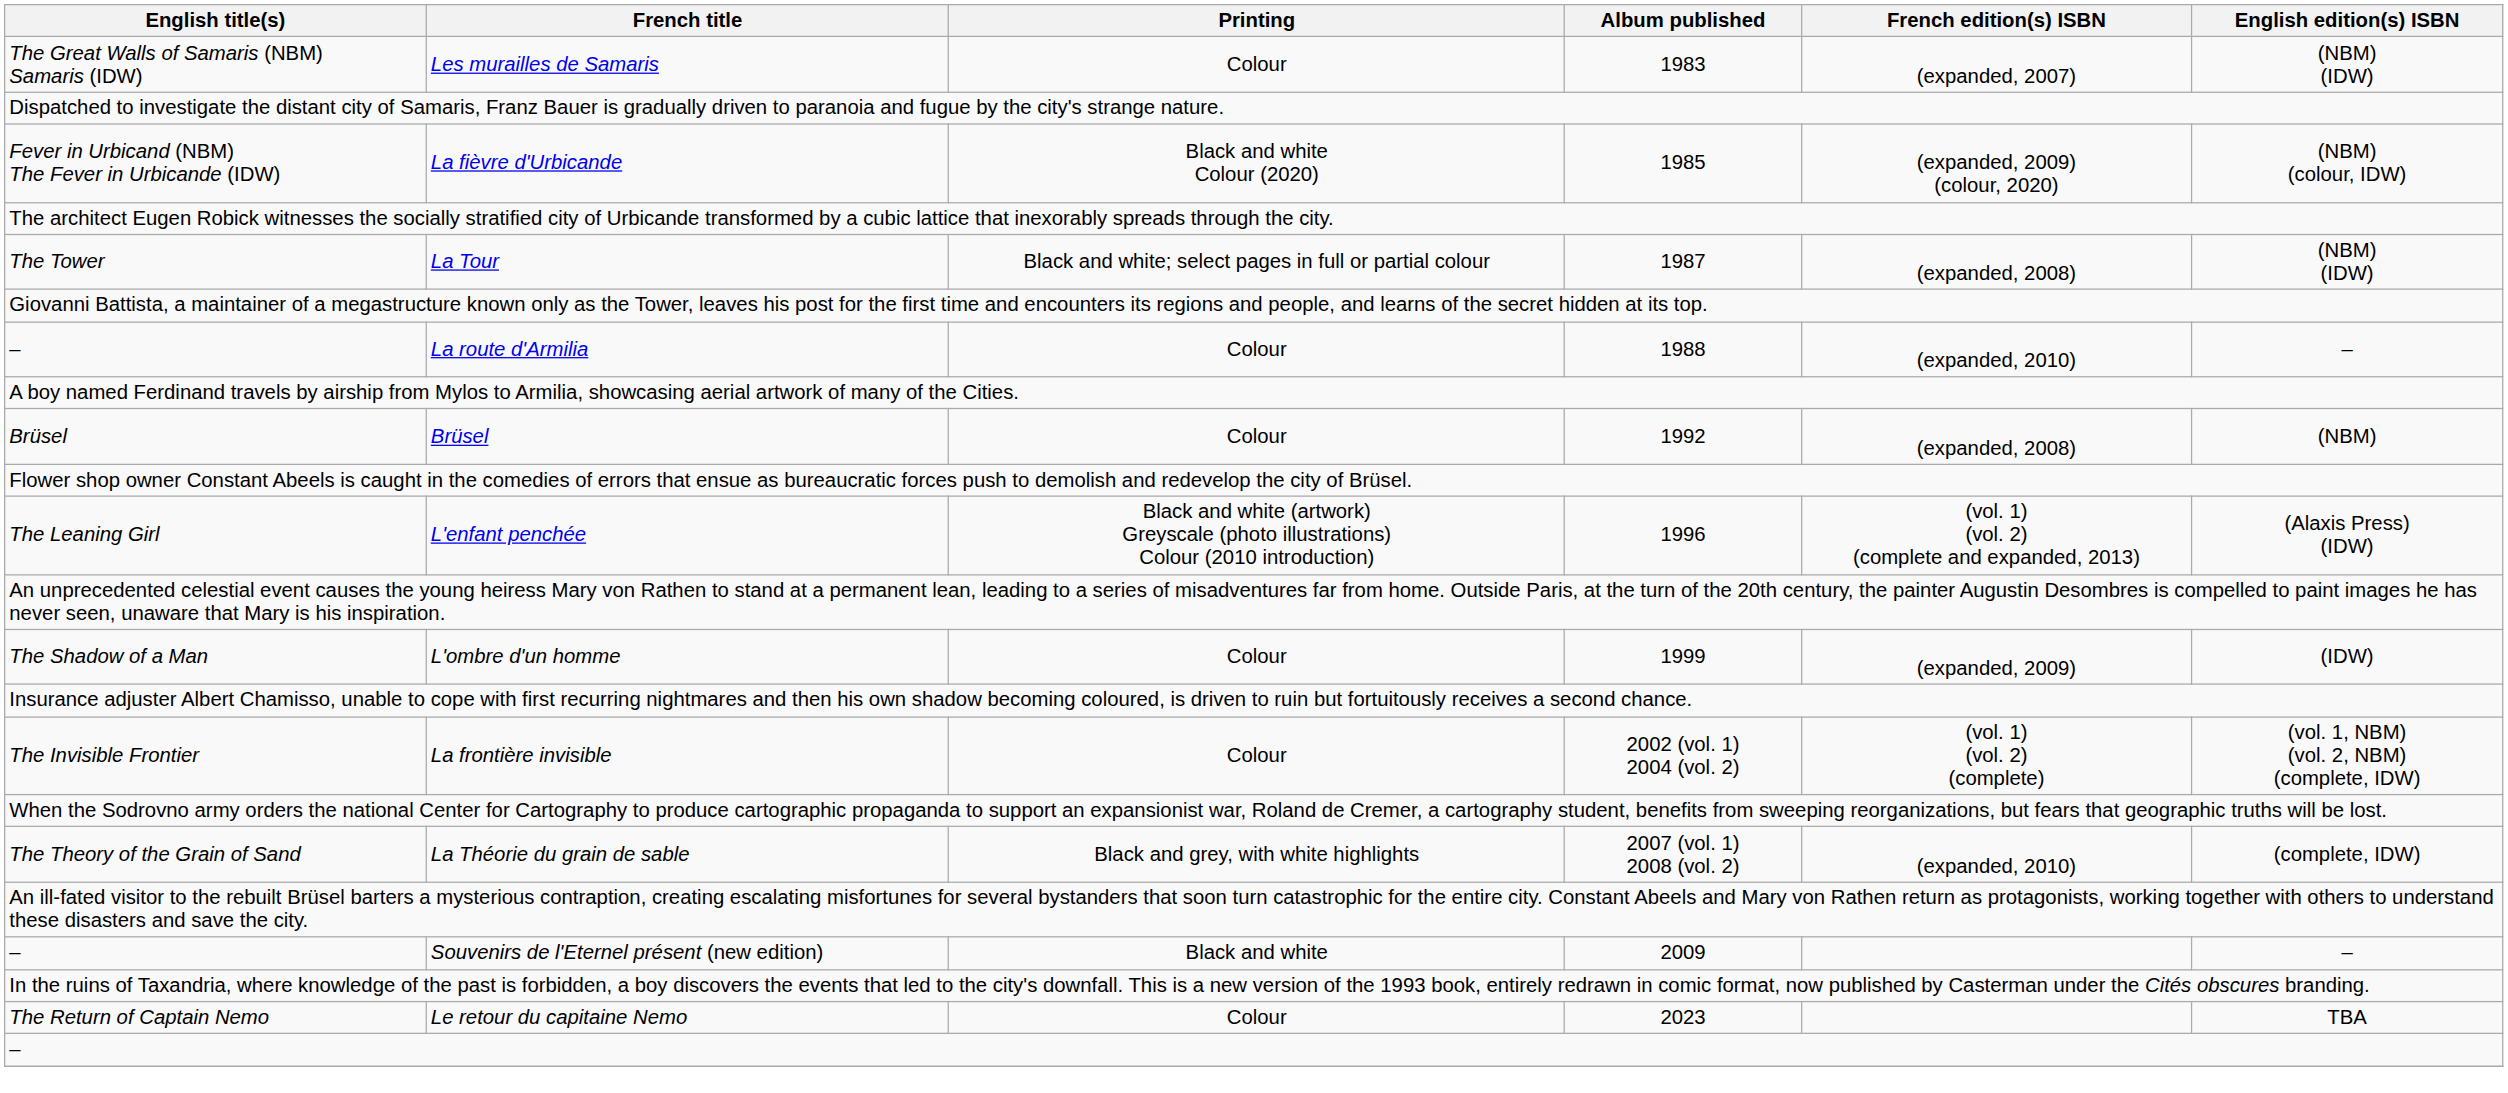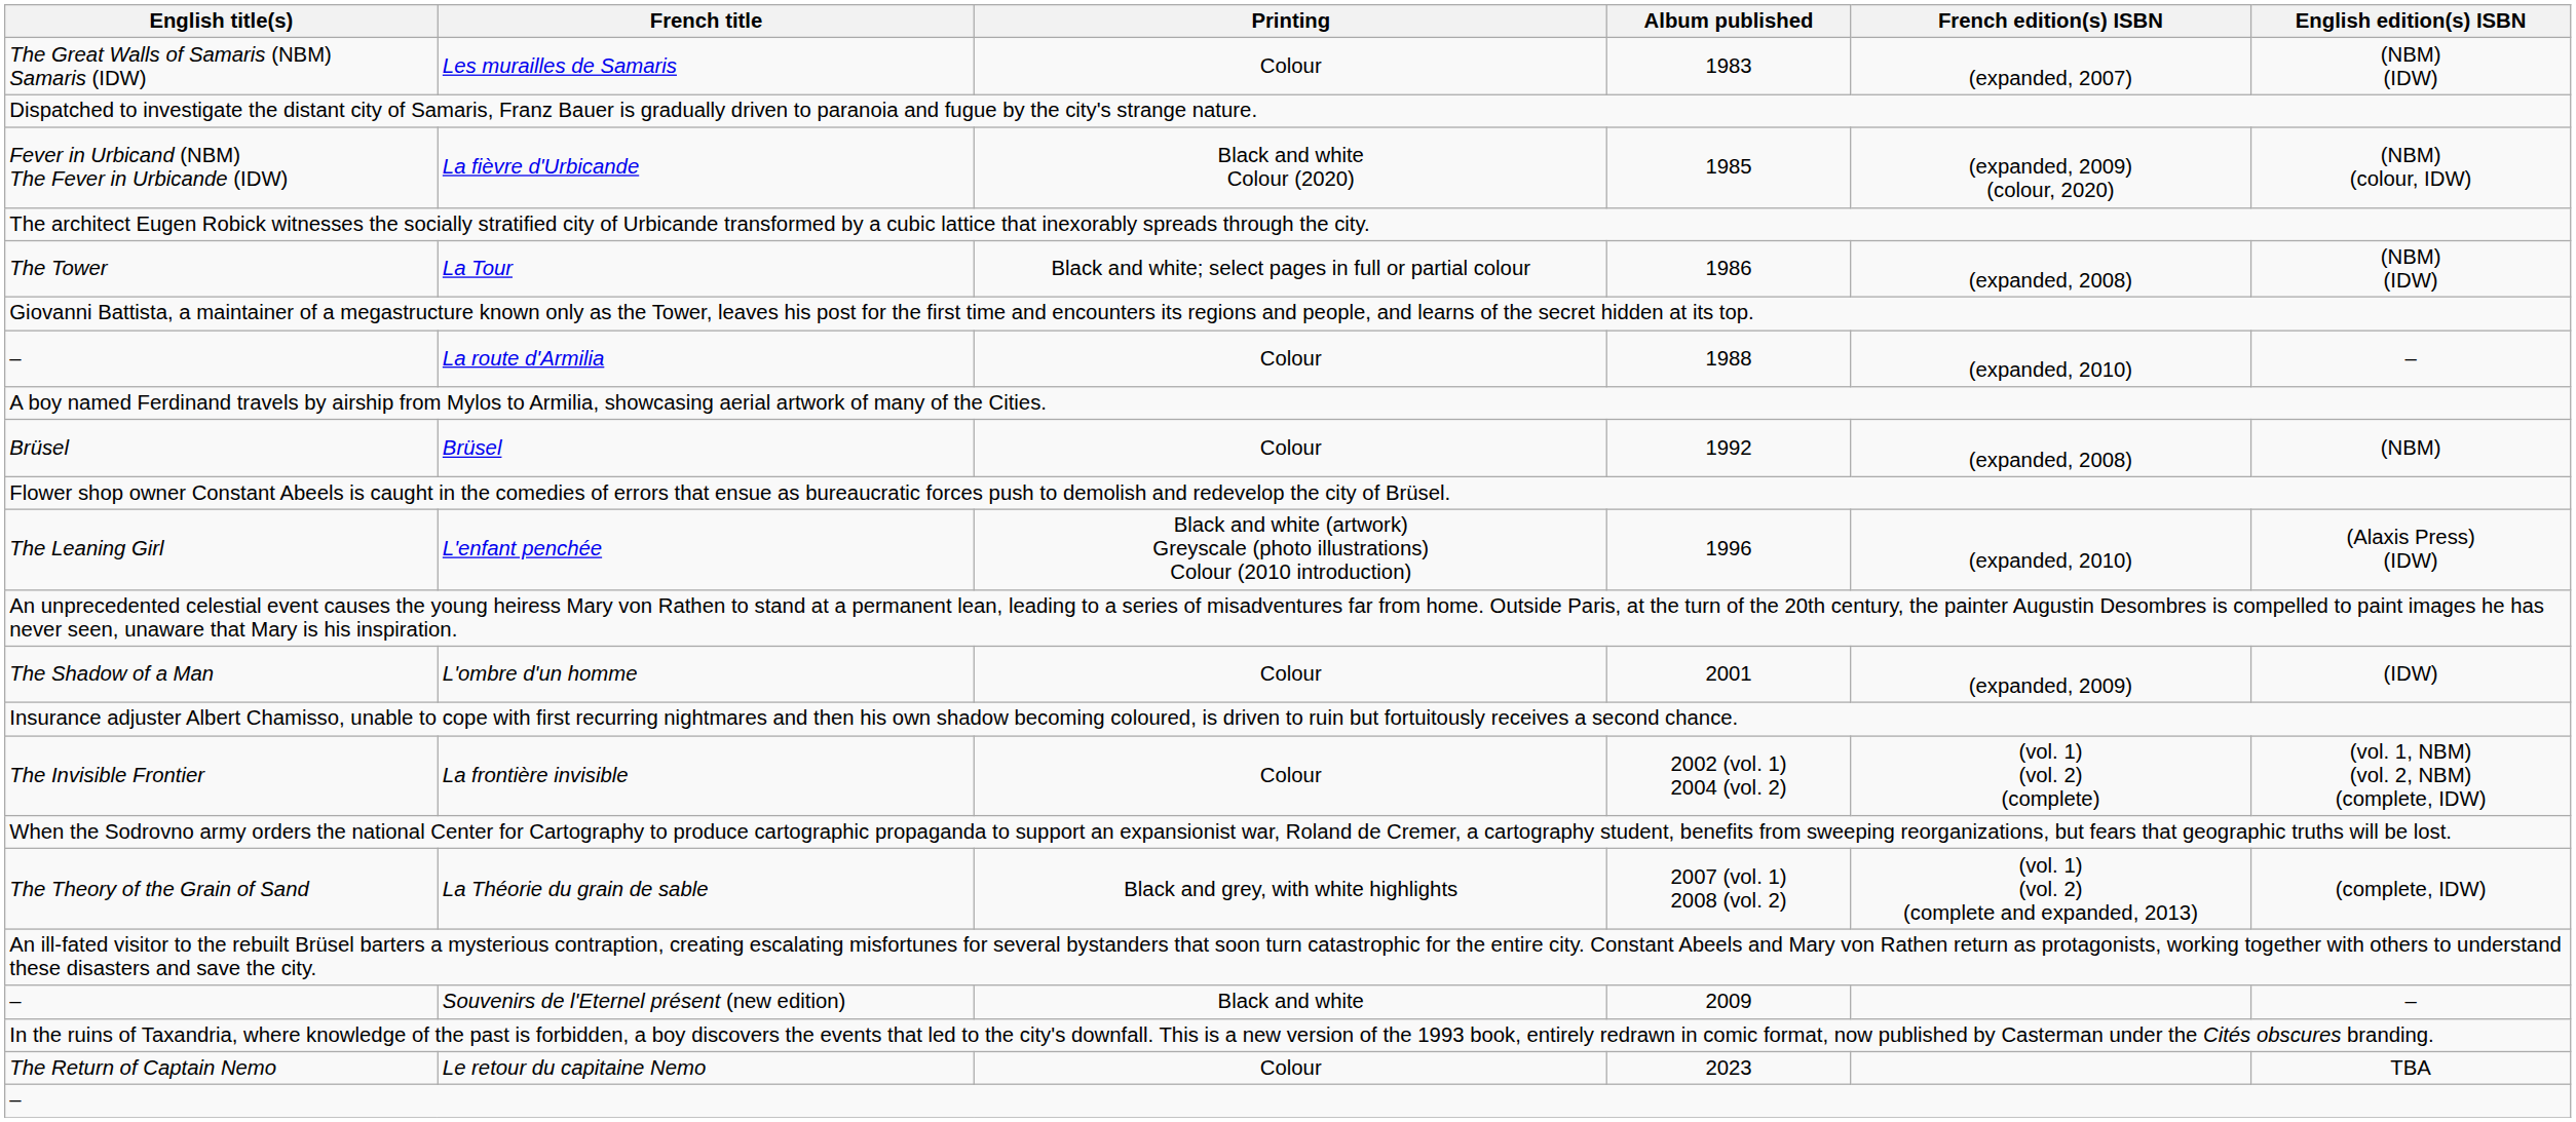La Tour | Album published: 1987 -> 1986
L'enfant penchée | French edition(s) ISBN: (vol. 1) (vol. 2) (complete and expanded, 2013) -> (expanded, 2010)
L'ombre d'un homme | Album published: 1999 -> 2001
La Théorie du grain de sable | French edition(s) ISBN: (expanded, 2010) -> (vol. 1) (vol. 2) (complete and expanded, 2013)
